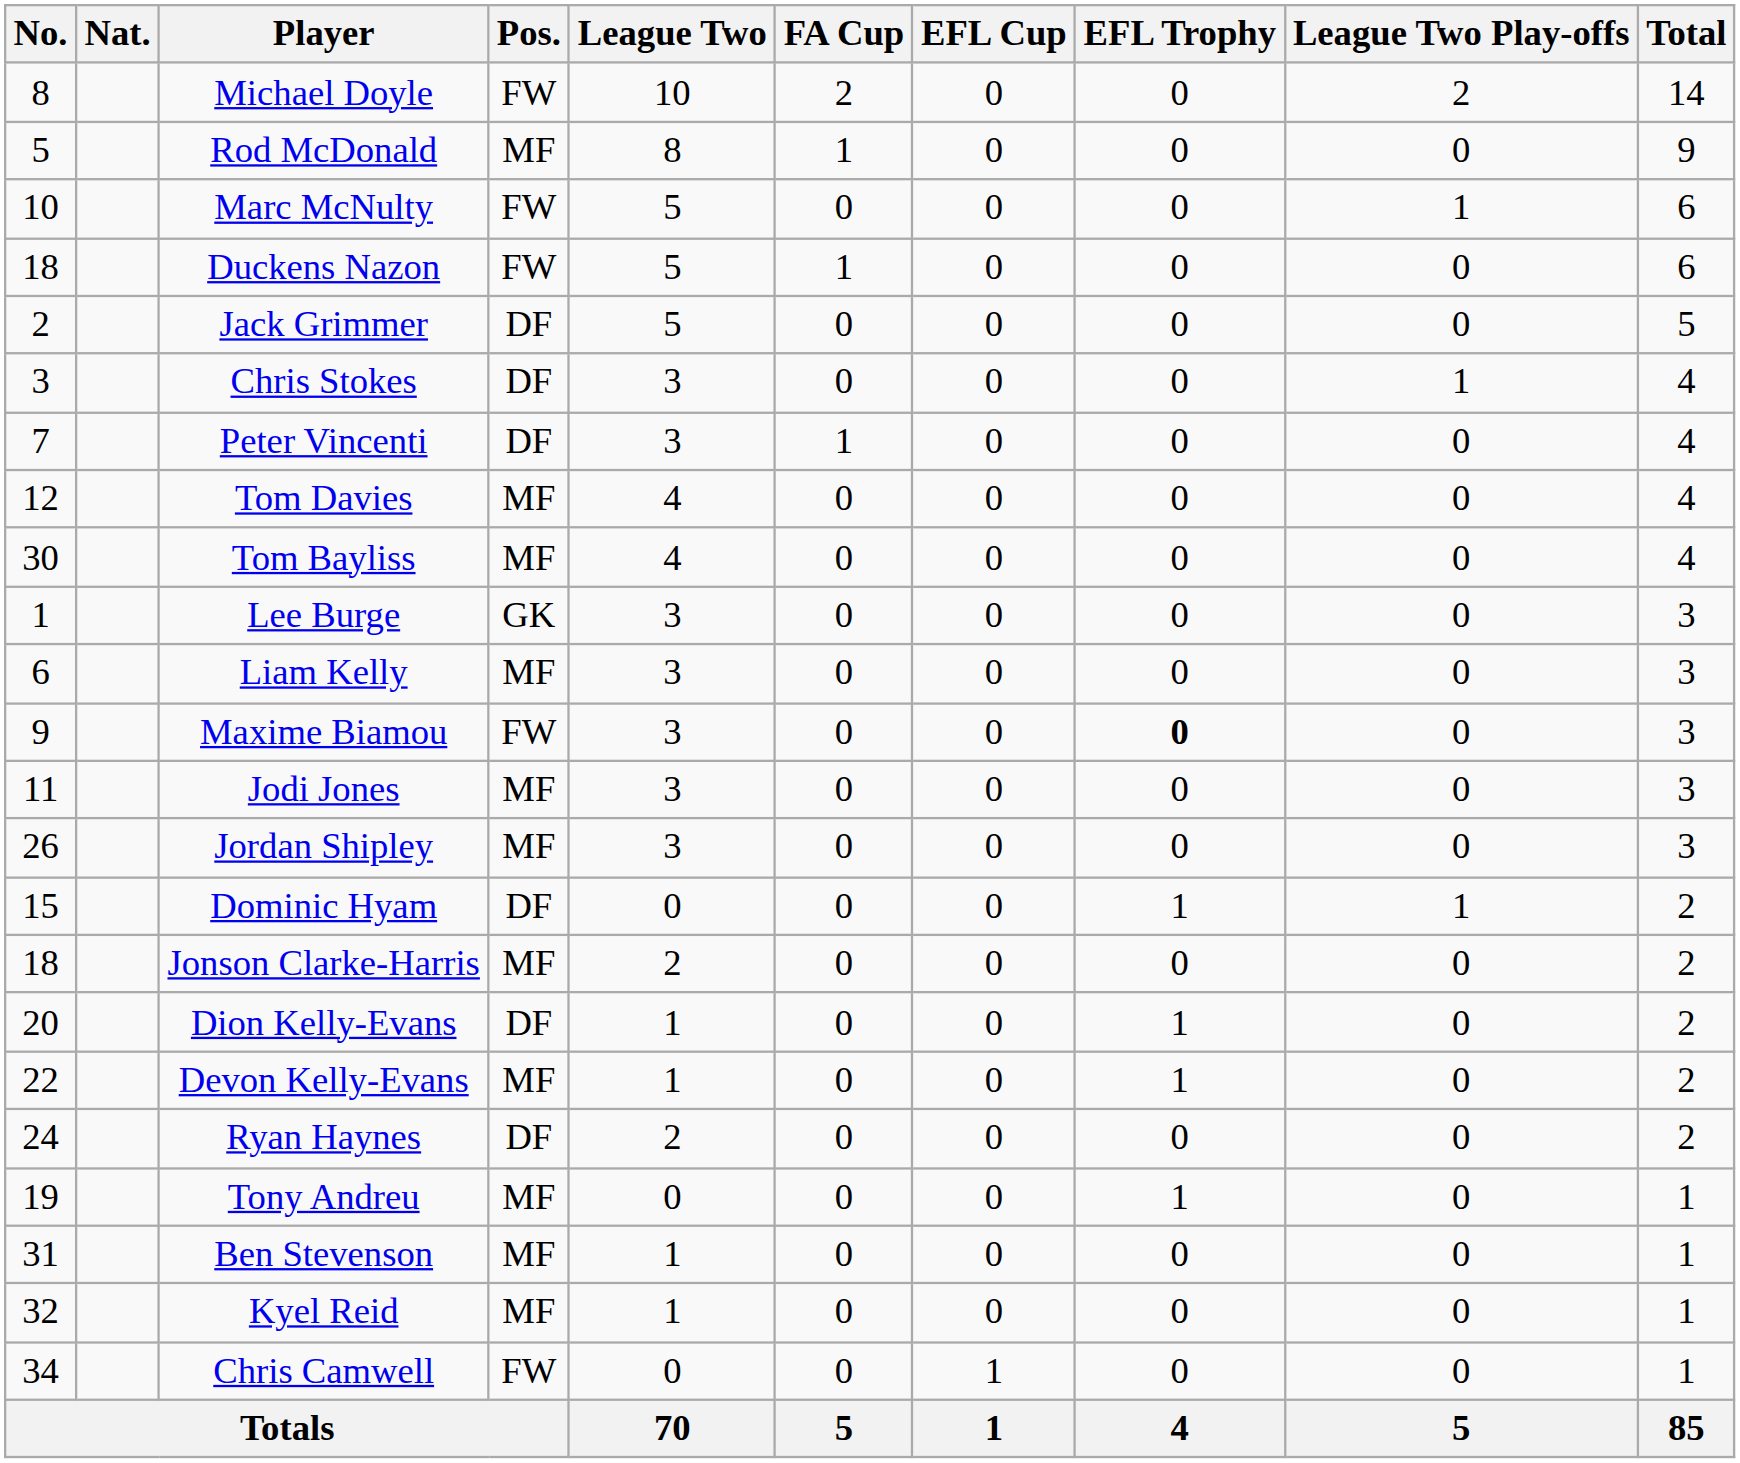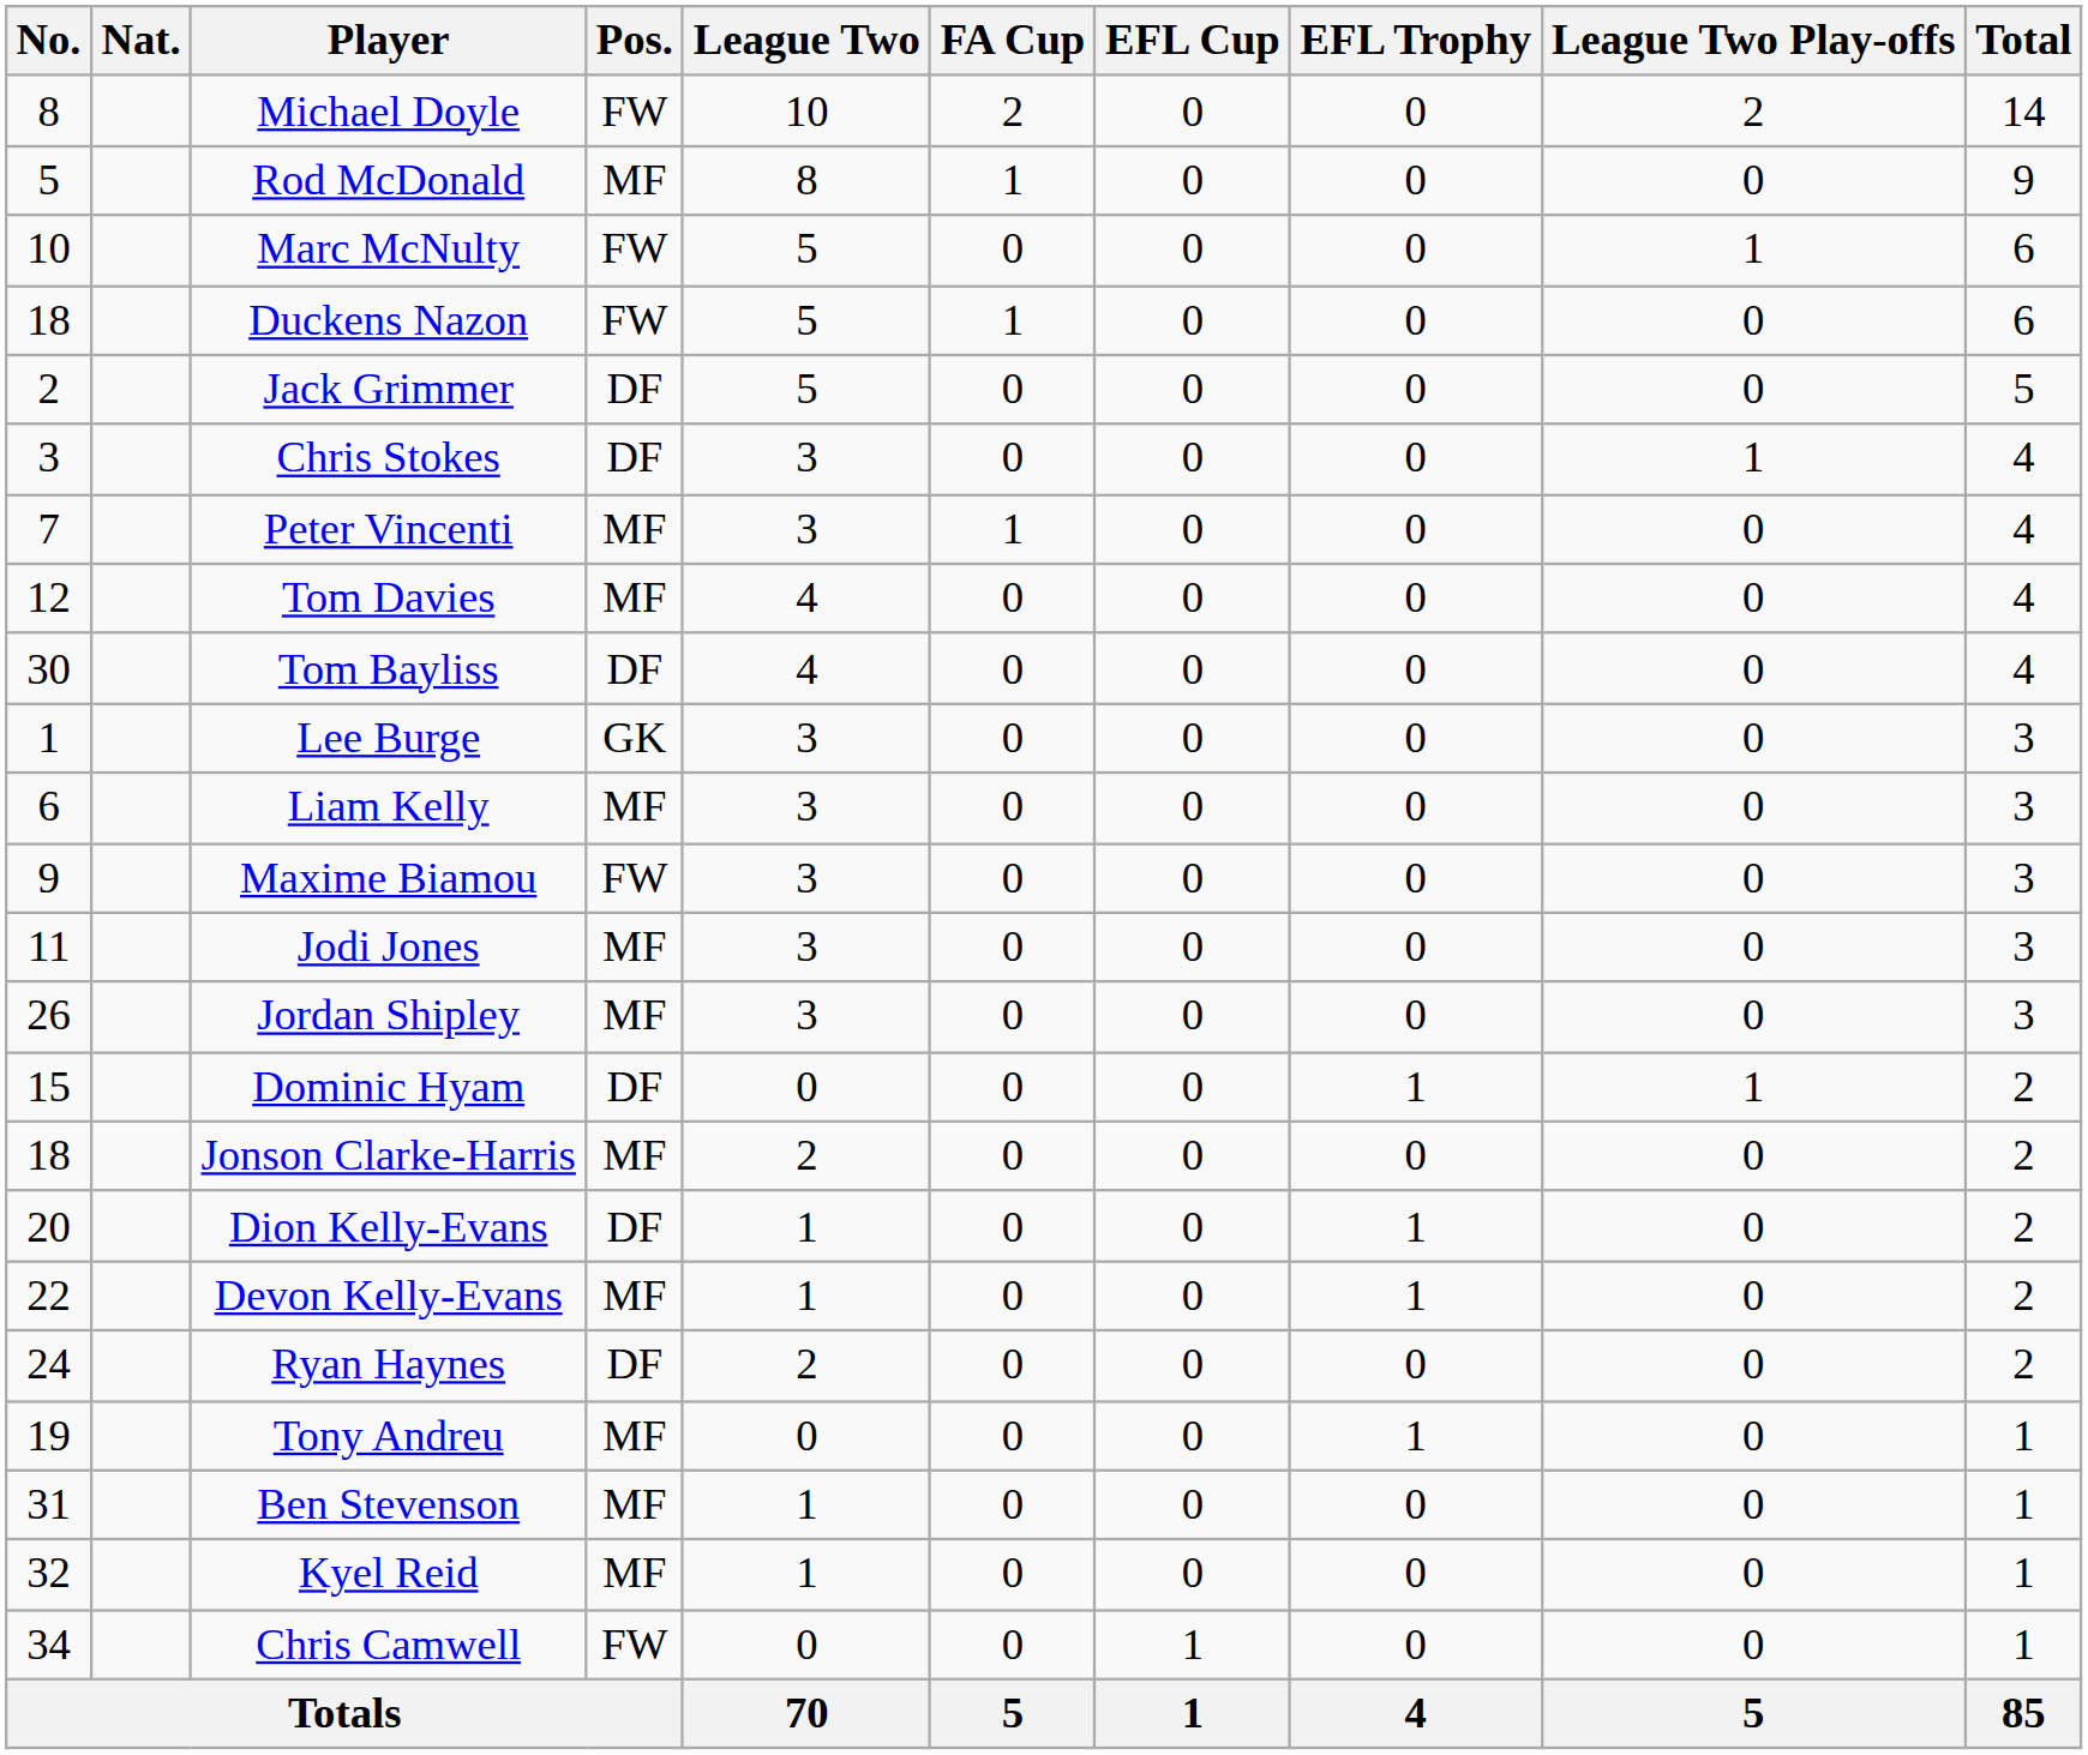Peter Vincenti | Pos.: DF -> MF
Tom Bayliss | Pos.: MF -> DF
Maxime Biamou | EFL Trophy: bold -> normal
